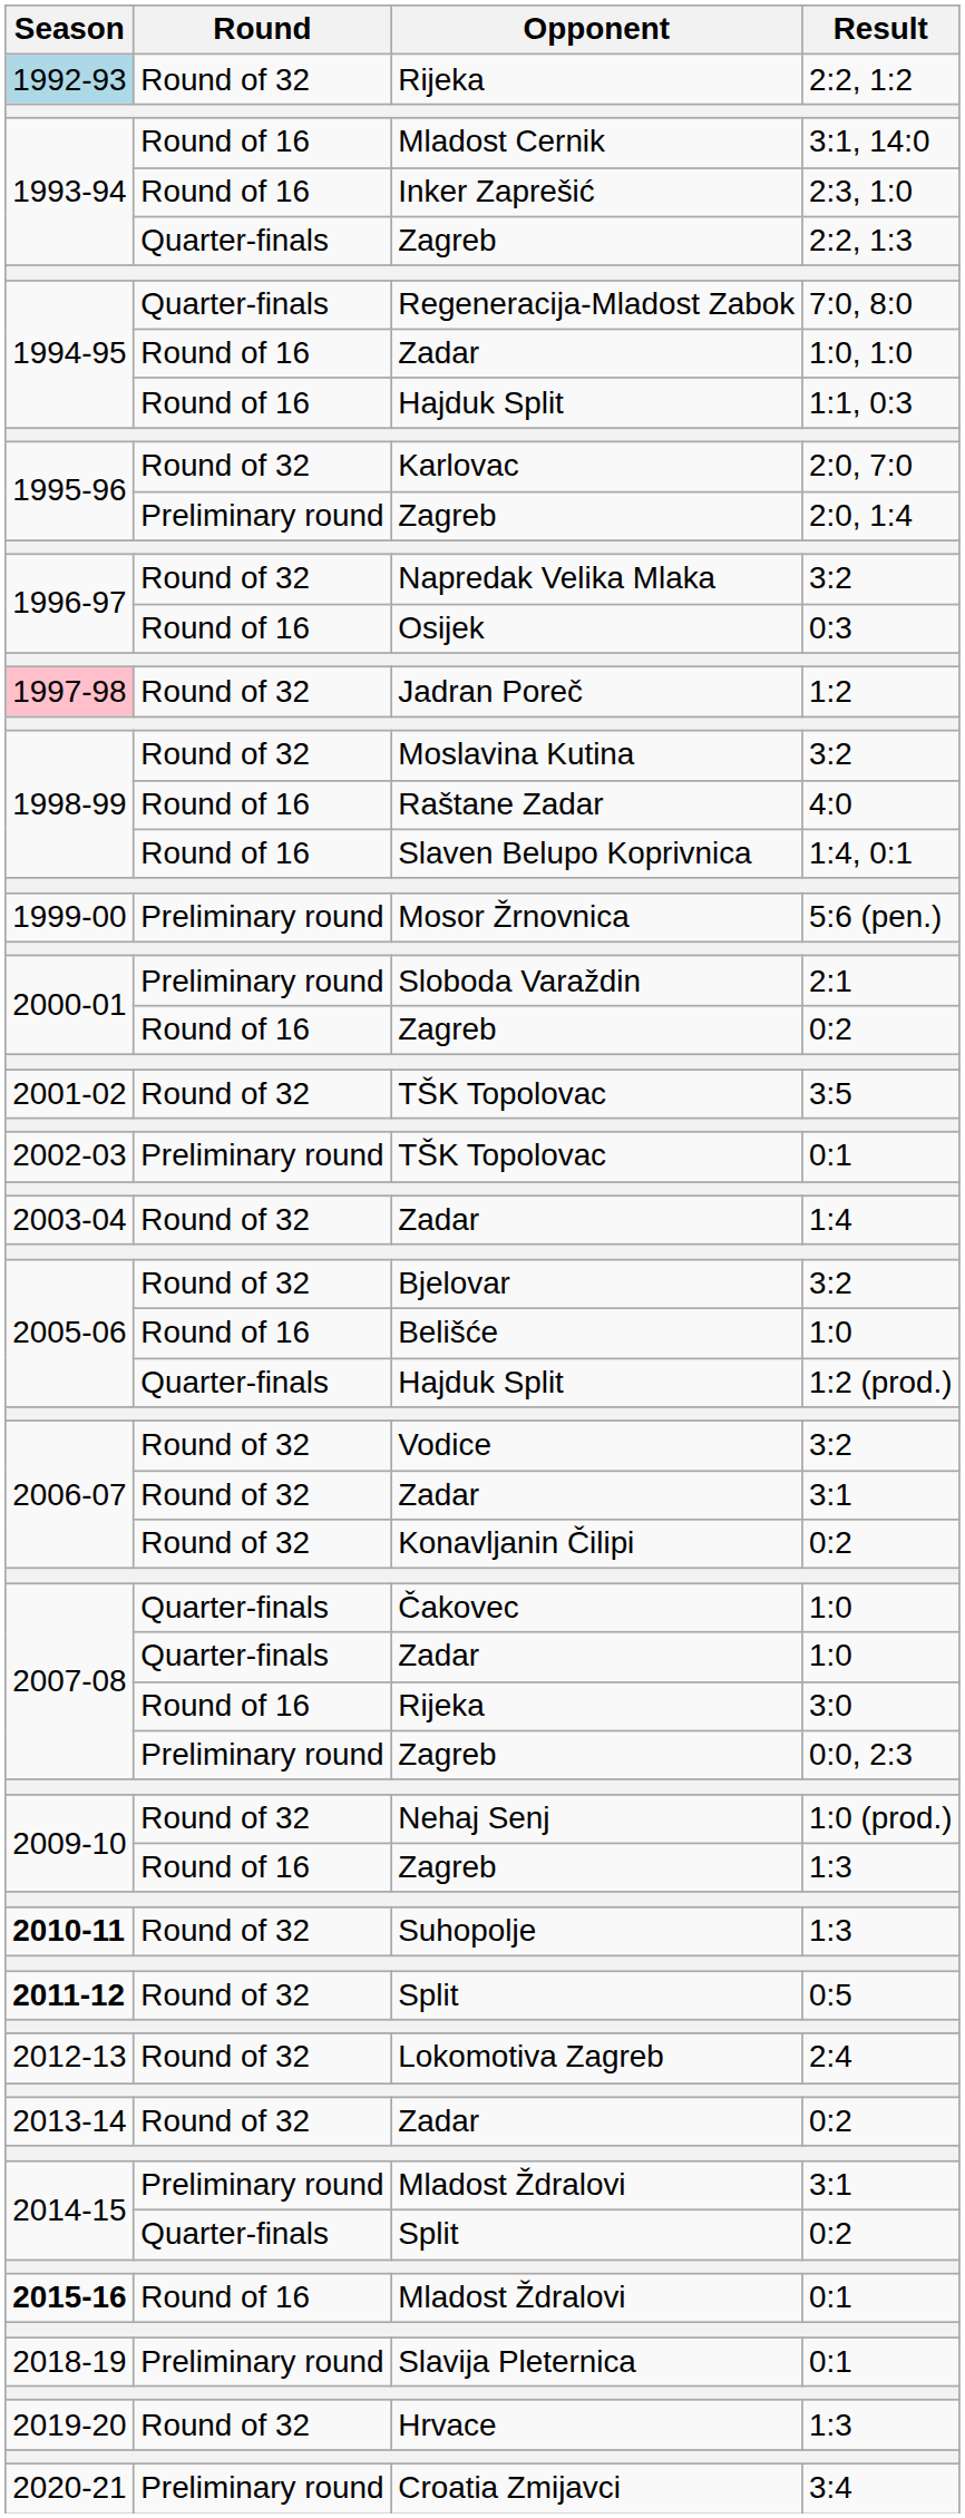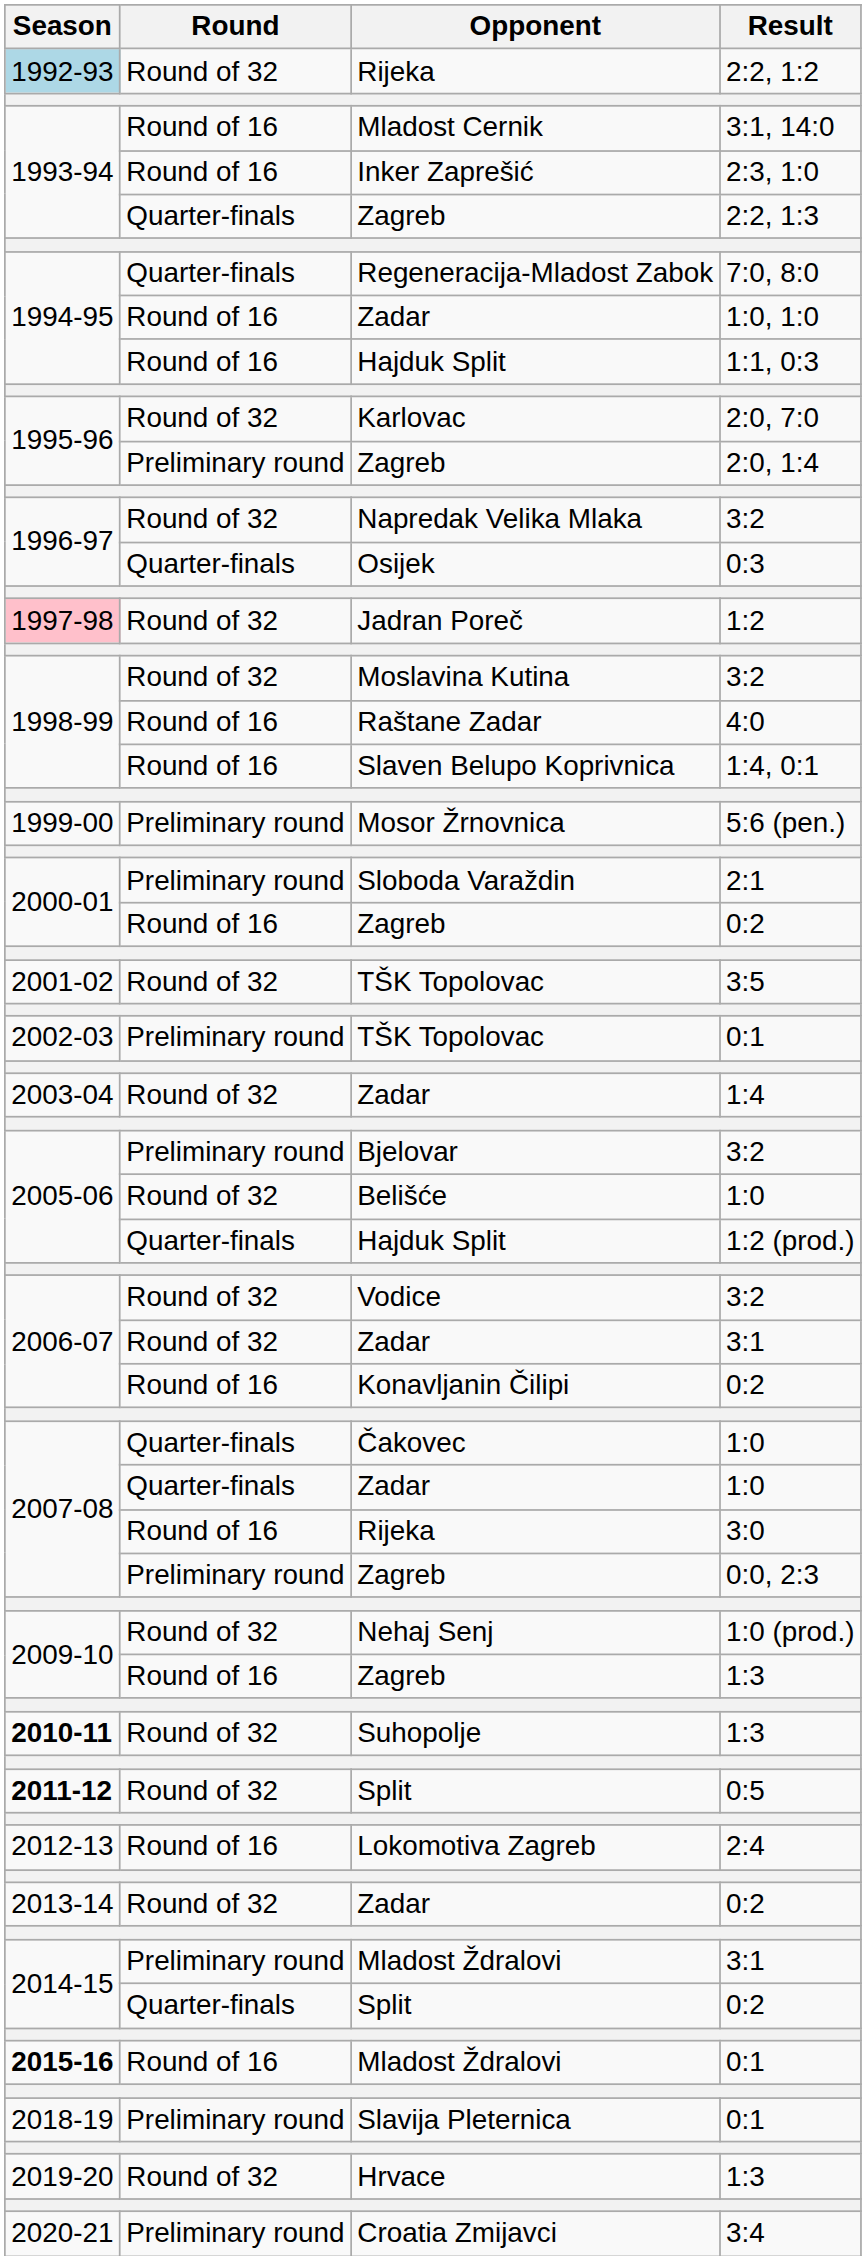Osijek | Round: Round of 16 -> Quarter-finals
Bjelovar | Round: Round of 32 -> Preliminary round
Belišće | Round: Round of 16 -> Round of 32
Konavljanin Čilipi | Round: Round of 32 -> Round of 16
Lokomotiva Zagreb | Round: Round of 32 -> Round of 16
